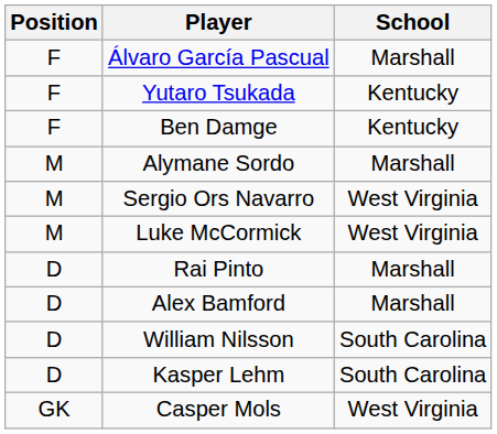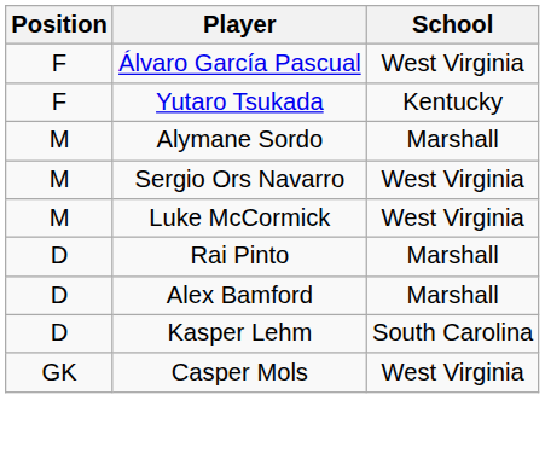Álvaro García Pascual | School: Marshall -> West Virginia
- row: F | Ben Damge | Kentucky
- row: D | William Nilsson | South Carolina
